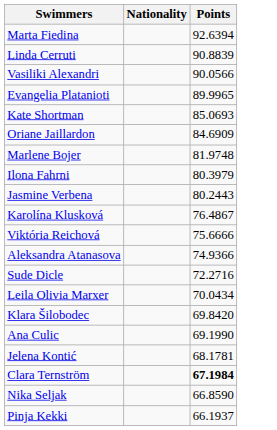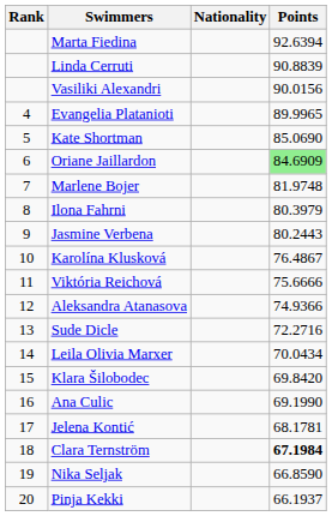+ column: Rank | 4 | 5 | 6 | 7 | 8 | 9 | 10 | 11 | 12 | 13 | 14 | 15 | 16 | 17 | 18 | 19 | 20
Vasiliki Alexandri | Points: 90.0566 -> 90.0156
Kate Shortman | Points: 85.0693 -> 85.0690
Oriane Jaillardon | Points: no background -> lightgreen background
